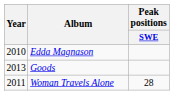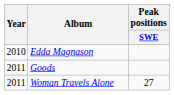Goods | Year: 2013 -> 2011
Woman Travels Alone | Peak positions / SWE: 28 -> 27
